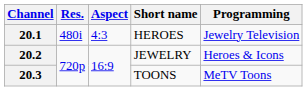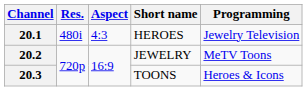20.2 | Programming: Heroes & Icons -> MeTV Toons
20.3 | Programming: MeTV Toons -> Heroes & Icons
